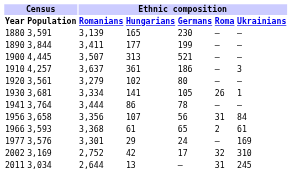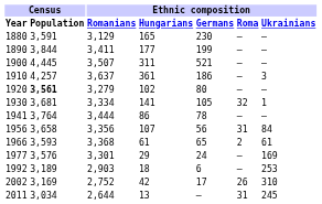1880 | Ethnic composition / Romanians: 3,139 -> 3,129
1900 | Ethnic composition / Hungarians: 313 -> 311
1920 | Census / Population: normal -> bold
1930 | Ethnic composition / Roma: 26 -> 32
+ row: 1992 | 3,189 | 2,903 | 18 | 6 | – | 253
2002 | Ethnic composition / Roma: 32 -> 26
